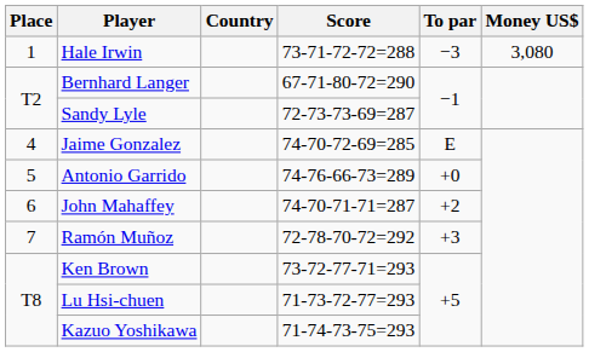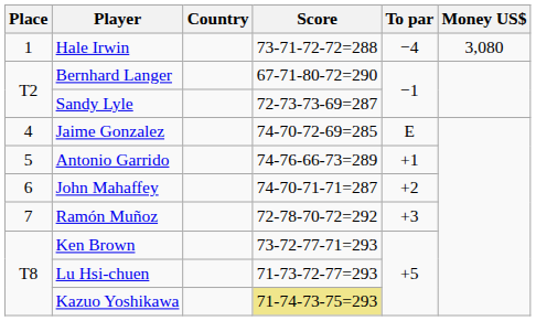Hale Irwin | To par: −3 -> −4
Antonio Garrido | To par: +0 -> +1
Kazuo Yoshikawa | Score: no background -> khaki background
